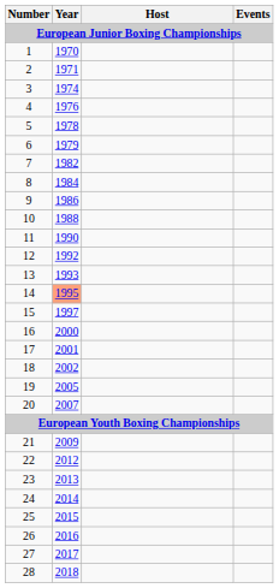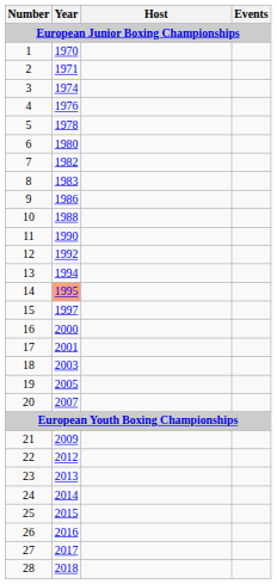6 | Year: 1979 -> 1980
8 | Year: 1984 -> 1983
13 | Year: 1993 -> 1994
18 | Year: 2002 -> 2003
